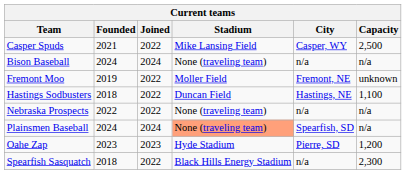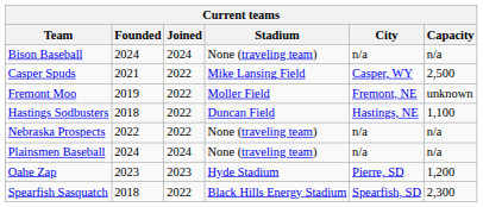rows swapped: Bison Baseball <-> Casper Spuds
Plainsmen Baseball | Stadium: lightsalmon background -> no background
Plainsmen Baseball | City: Spearfish, SD -> n/a
Spearfish Sasquatch | City: n/a -> Spearfish, SD
